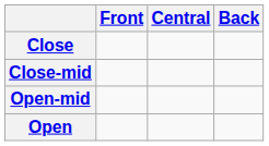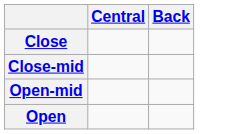- column: Front
